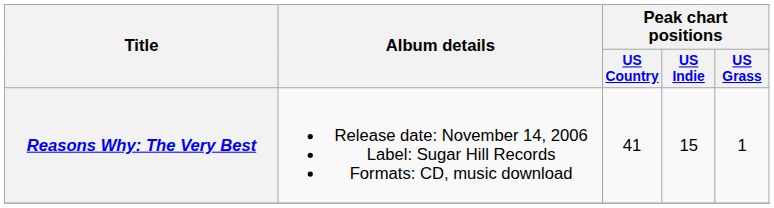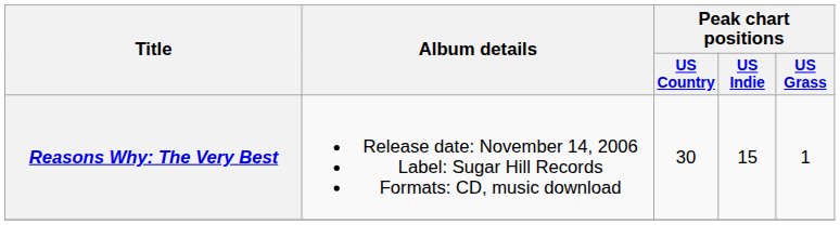Reasons Why: The Very Best | Peak chart positions / US Country: 41 -> 30
